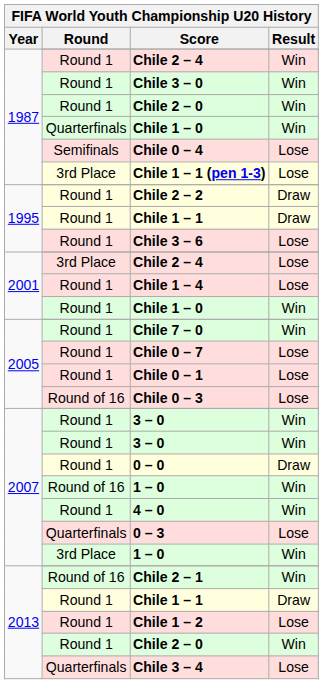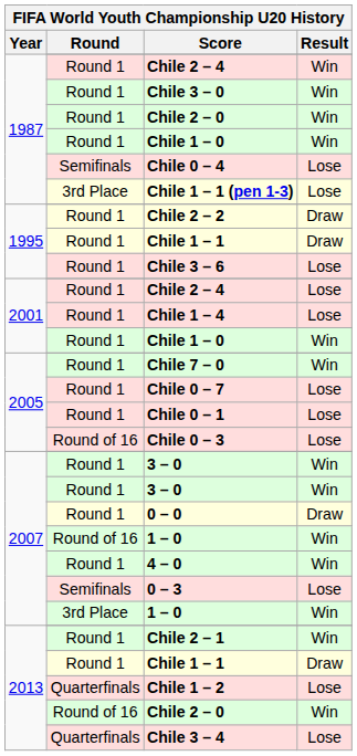1987 / Chile 1 – 0 | Round: Quarterfinals -> Round 1
2001 / Chile 2 – 4 | Round: 3rd Place -> Round 1
0 – 3 | Round: Quarterfinals -> Semifinals
Chile 2 – 1 | Round: Round of 16 -> Round 1
Chile 1 – 2 | Round: Round 1 -> Quarterfinals
2013 / Chile 2 – 0 | Round: Round 1 -> Round of 16
